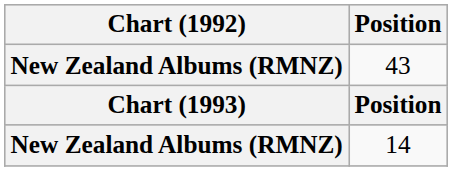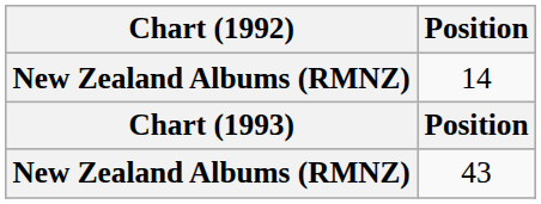rows swapped: 43 <-> 14
